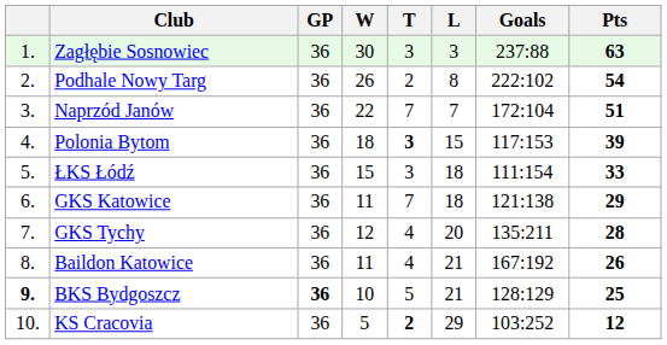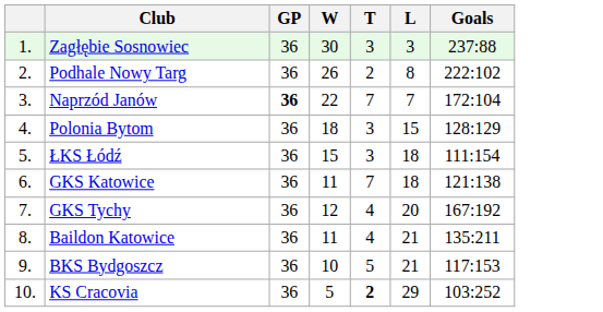- column: Pts | 63 | 54 | 51 | 39 | 33 | 29 | 28 | 26 | 25 | 12
Naprzód Janów | GP: normal -> bold
Polonia Bytom | T: bold -> normal
Polonia Bytom | Goals: 117:153 -> 128:129
GKS Tychy | Goals: 135:211 -> 167:192
Baildon Katowice | Goals: 167:192 -> 135:211
BKS Bydgoszcz | column 1: bold -> normal
BKS Bydgoszcz | GP: bold -> normal
BKS Bydgoszcz | Goals: 128:129 -> 117:153
